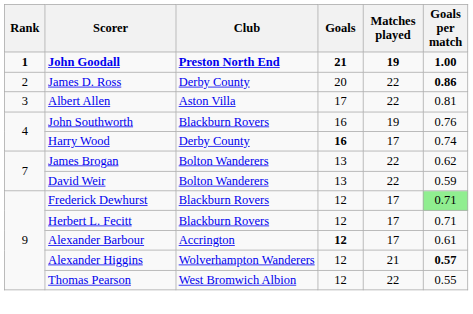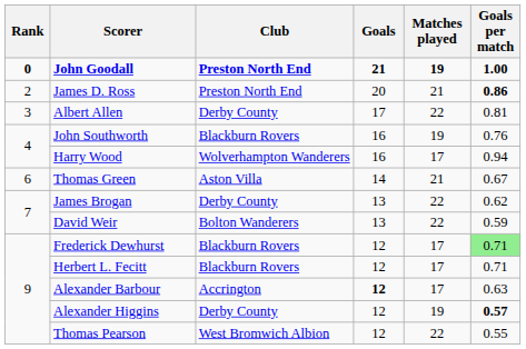John Goodall | Rank: 1 -> 0
James D. Ross | Club: Derby County -> Preston North End
James D. Ross | Matches played: 22 -> 21
Albert Allen | Club: Aston Villa -> Derby County
Harry Wood | Club: Derby County -> Wolverhampton Wanderers
Harry Wood | Goals: bold -> normal
Harry Wood | Goals per match: 0.74 -> 0.94
+ row: 6 | Thomas Green | Aston Villa | 14 | 21 | 0.67
James Brogan | Club: Bolton Wanderers -> Derby County
Alexander Barbour | Goals per match: 0.61 -> 0.63
Alexander Higgins | Club: Wolverhampton Wanderers -> Derby County
Alexander Higgins | Matches played: 21 -> 19
